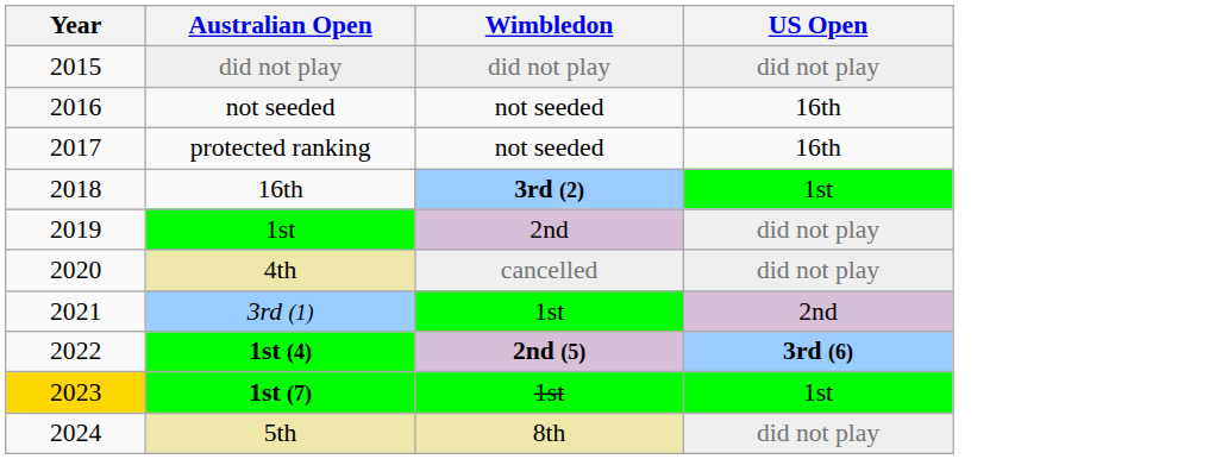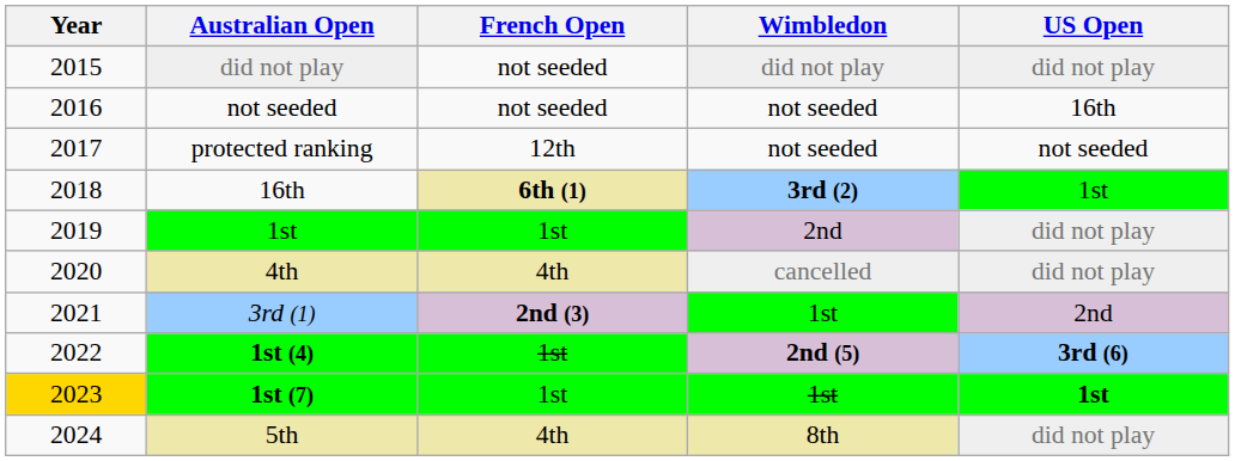+ column: French Open | not seeded | not seeded | 12th | 6th (1) | 1st | 4th | 2nd (3) | 1st | 1st | 4th
protected ranking | US Open: 16th -> not seeded
1st (7) | US Open: normal -> bold
